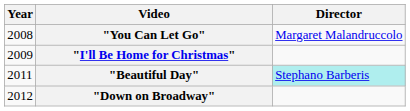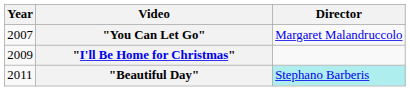"You Can Let Go" | Year: 2008 -> 2007
- row: 2012 | "Down on Broadway"
